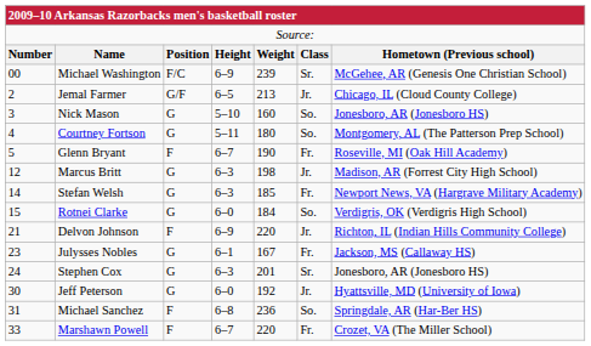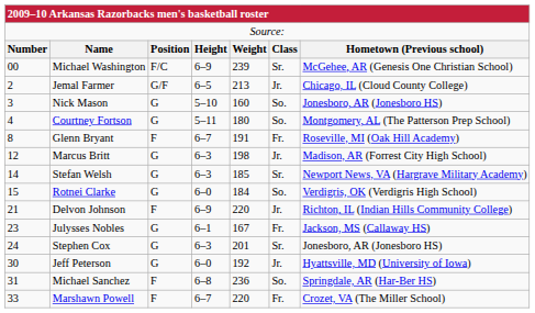Glenn Bryant | column 1: 5 -> 8
Glenn Bryant | column 5: 190 -> 191
Stefan Welsh | column 6: Fr. -> Sr.
